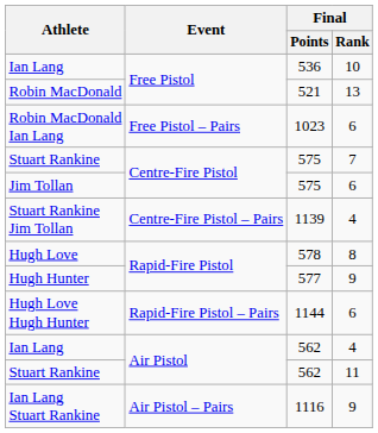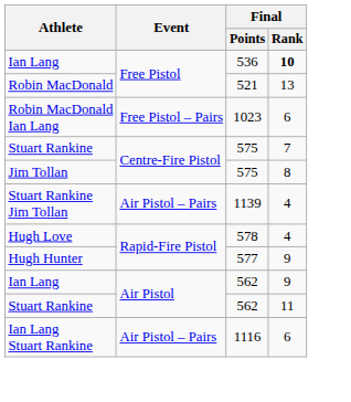Ian Lang / 536 | Final / Rank: normal -> bold
Jim Tollan | Final / Rank: 6 -> 8
Stuart Rankine Jim Tollan | Event: Centre-Fire Pistol – Pairs -> Air Pistol – Pairs
Hugh Love | Final / Rank: 8 -> 4
- row: Hugh Love Hugh Hunter | Rapid-Fire Pistol – Pairs | 1144 | 6
Ian Lang / 562 | Final / Rank: 4 -> 9
Ian Lang Stuart Rankine | Final / Rank: 9 -> 6
